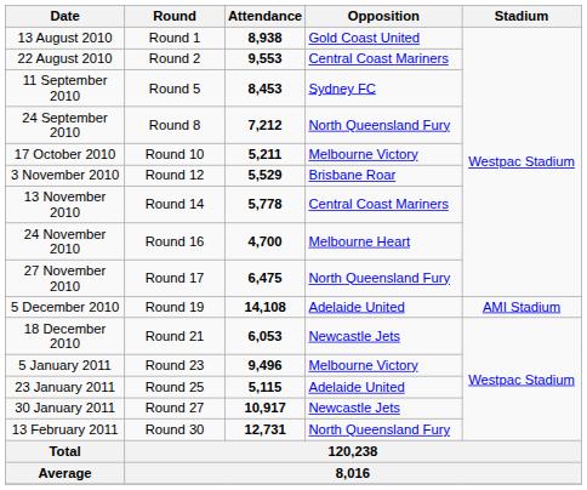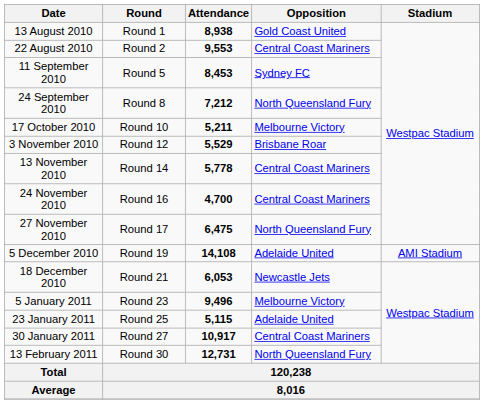24 November 2010 | Opposition: Melbourne Heart -> Central Coast Mariners
30 January 2011 | Opposition: Newcastle Jets -> Central Coast Mariners
